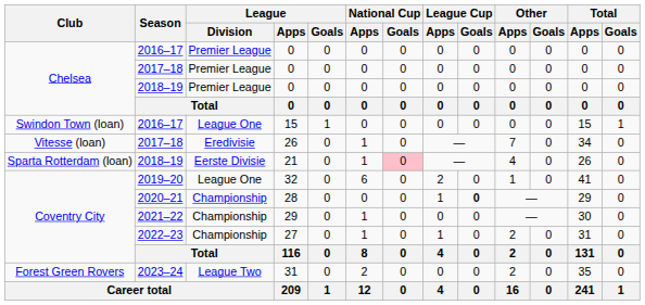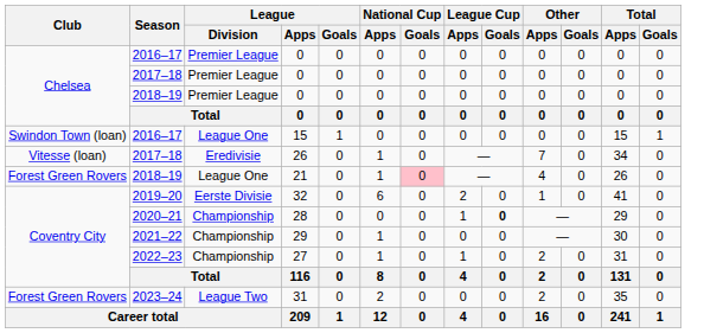21 | Club: Sparta Rotterdam (loan) -> Forest Green Rovers
21 | League / Division: Eerste Divisie -> League One
32 | League / Division: League One -> Eerste Divisie
